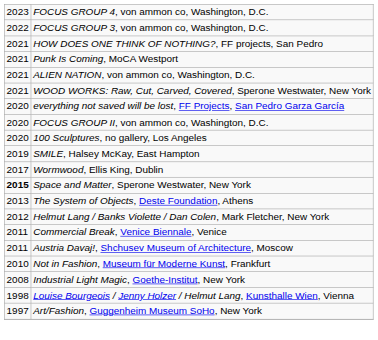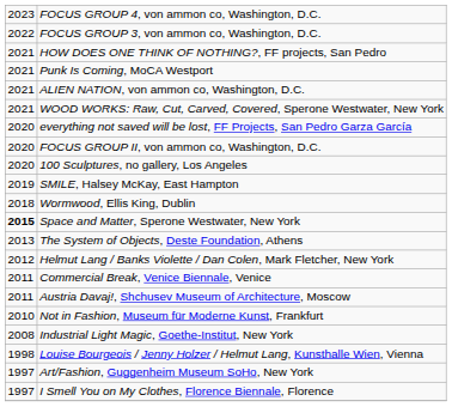Wormwood, Ellis King, Dublin | column 1: 2017 -> 2018
+ row: 1997 | I Smell You on My Clothes, Florence Biennale, Florence
